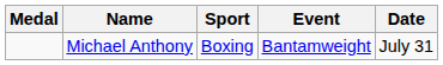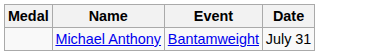- column: Sport | Boxing
